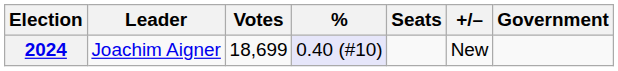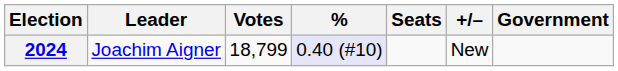2024 | Votes: 18,699 -> 18,799
